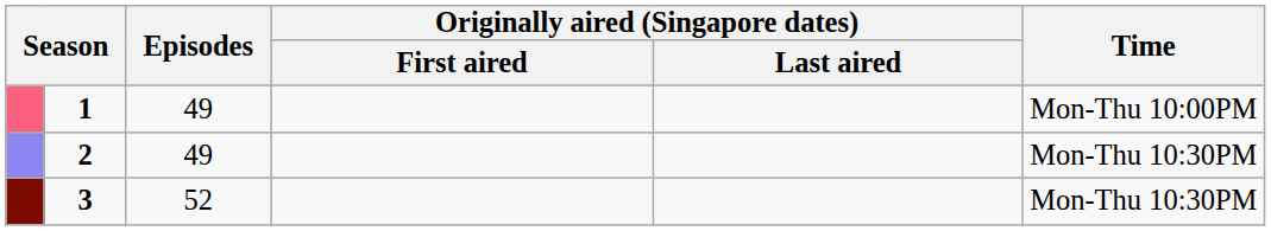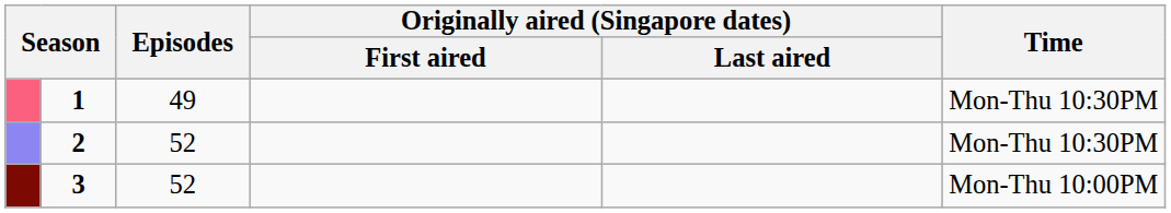1 | Time: Mon-Thu 10:00PM -> Mon-Thu 10:30PM
2 | Episodes: 49 -> 52
3 | Time: Mon-Thu 10:30PM -> Mon-Thu 10:00PM
